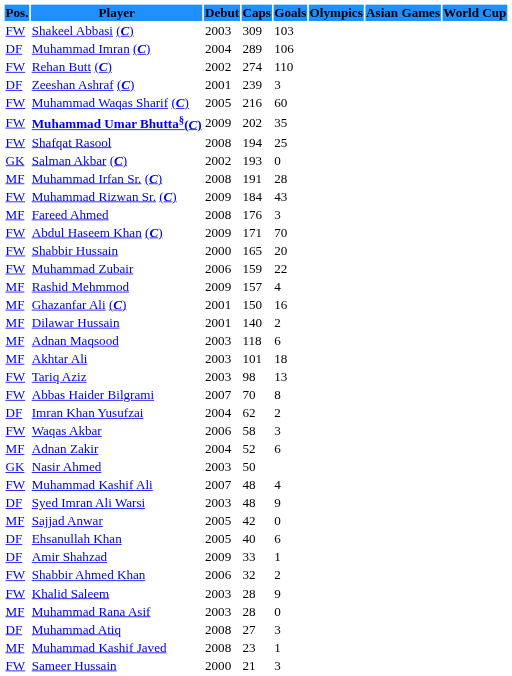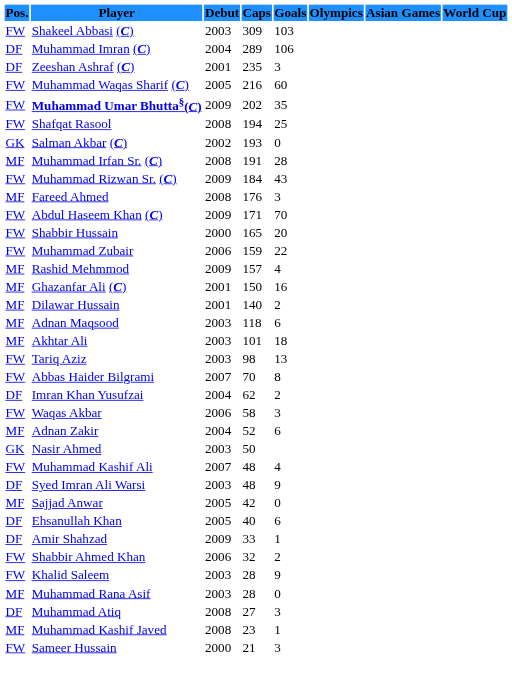- row: FW | Rehan Butt (C) | 2002 | 274 | 110
Zeeshan Ashraf (C) | Caps: 239 -> 235
